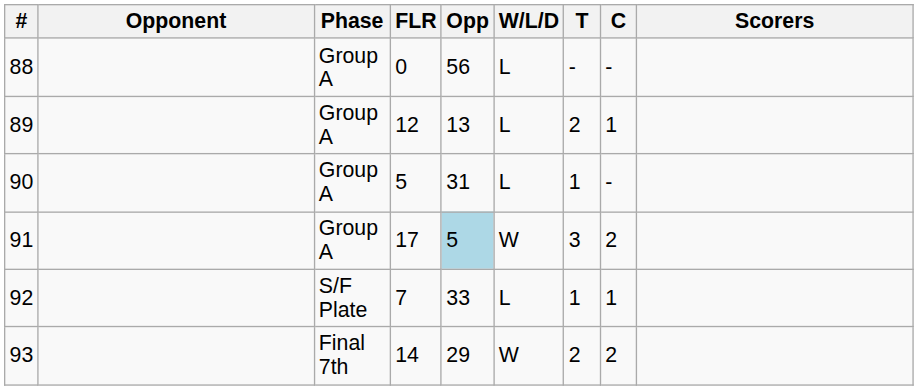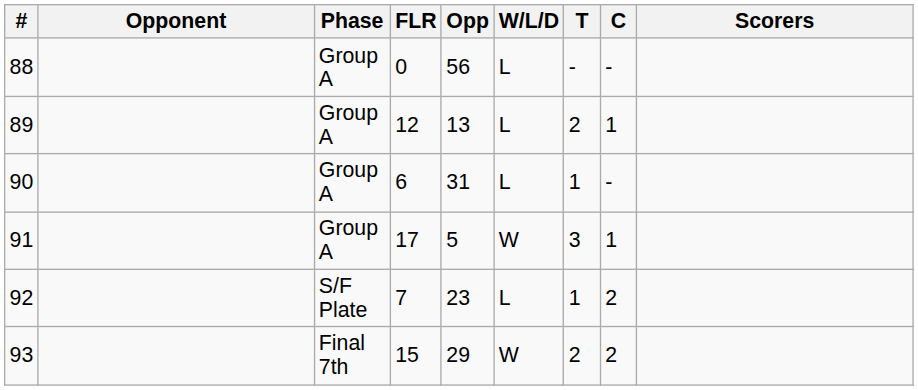90 | FLR: 5 -> 6
91 | Opp: lightblue background -> no background
91 | C: 2 -> 1
92 | Opp: 33 -> 23
92 | C: 1 -> 2
93 | FLR: 14 -> 15
